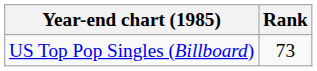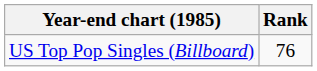US Top Pop Singles (Billboard) | Rank: 73 -> 76
